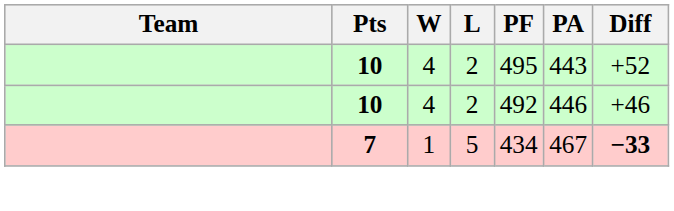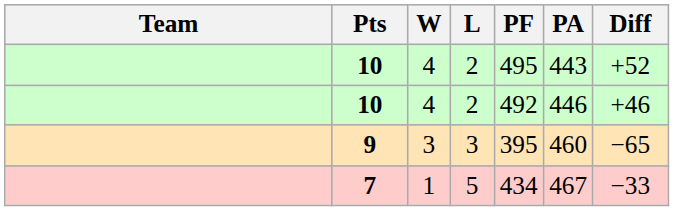+ row: 9 | 3 | 3 | 395 | 460 | −65
7 | Diff: bold -> normal
